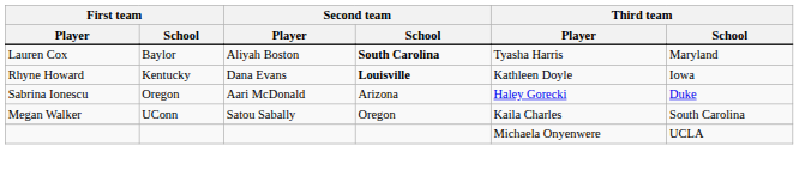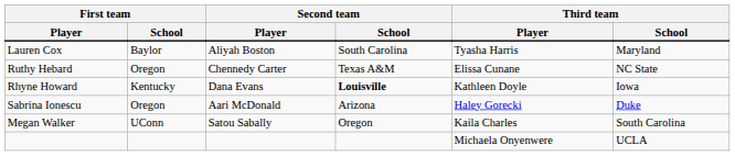Lauren Cox | Second team / School: bold -> normal
+ row: Ruthy Hebard | Oregon | Chennedy Carter | Texas A&M | Elissa Cunane | NC State
